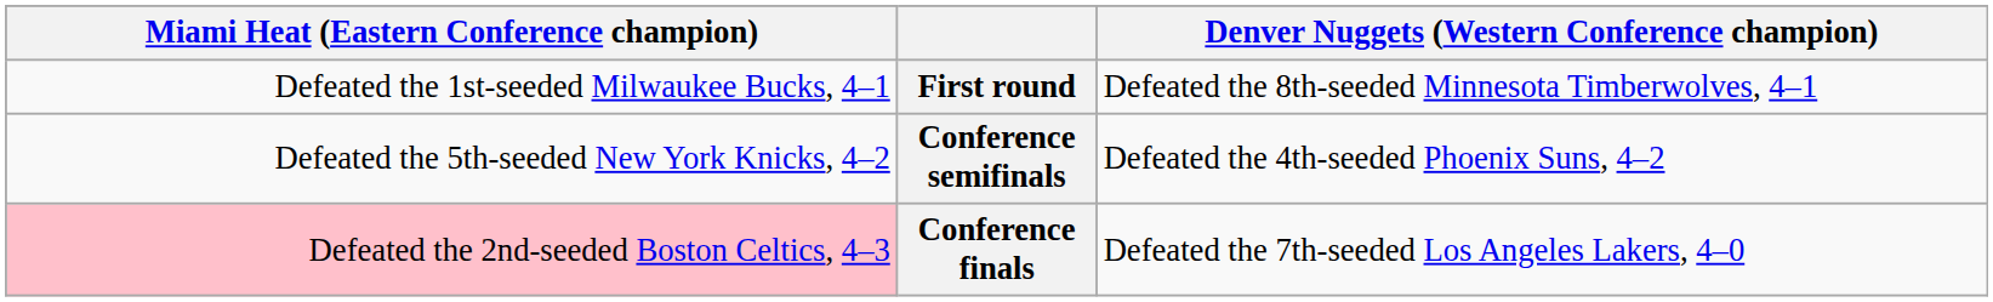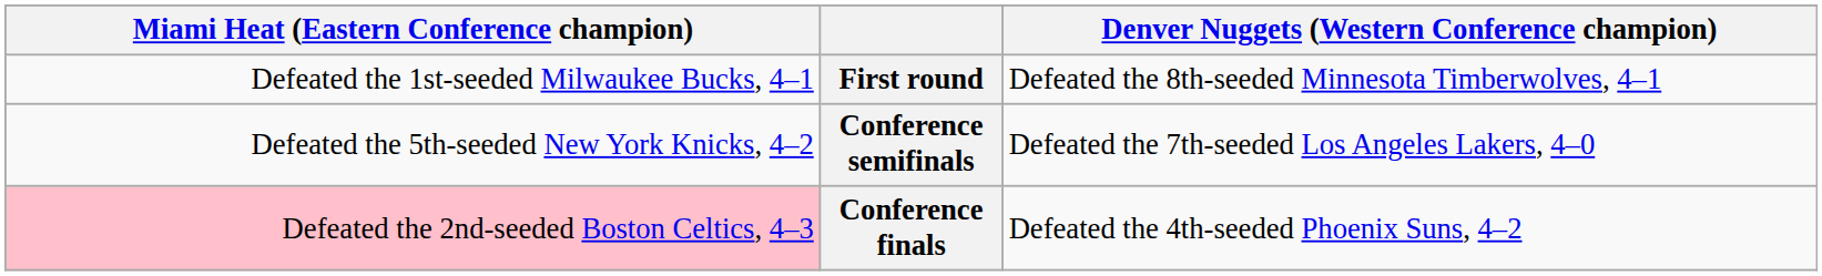Conference semifinals | Denver Nuggets (Western Conference champion): Defeated the 4th-seeded Phoenix Suns, 4–2 -> Defeated the 7th-seeded Los Angeles Lakers, 4–0
Conference finals | Denver Nuggets (Western Conference champion): Defeated the 7th-seeded Los Angeles Lakers, 4–0 -> Defeated the 4th-seeded Phoenix Suns, 4–2
